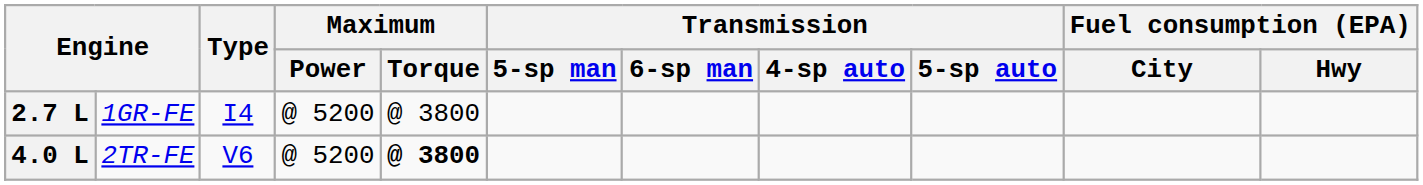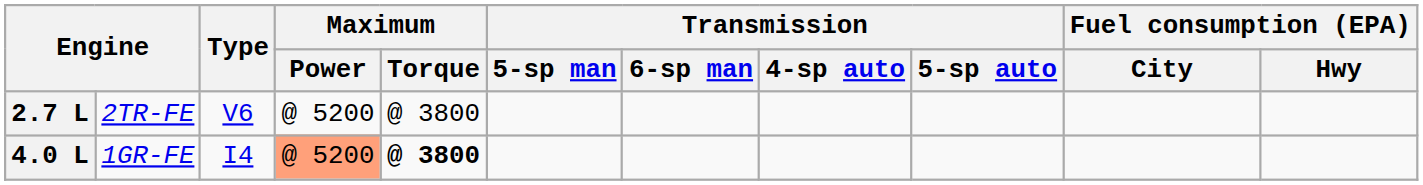2.7 L | column 2: 1GR-FE -> 2TR-FE
2.7 L | Type: I4 -> V6
4.0 L | column 2: 2TR-FE -> 1GR-FE
4.0 L | Type: V6 -> I4
4.0 L | Maximum / Power: no background -> lightsalmon background
